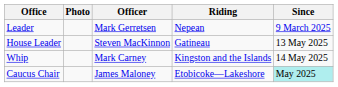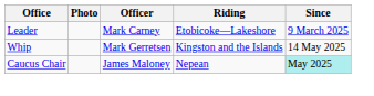Leader | Officer: Mark Gerretsen -> Mark Carney
Leader | Riding: Nepean -> Etobicoke—Lakeshore
- row: House Leader | Steven MacKinnon | Gatineau | 13 May 2025
Whip | Officer: Mark Carney -> Mark Gerretsen
Caucus Chair | Riding: Etobicoke—Lakeshore -> Nepean
